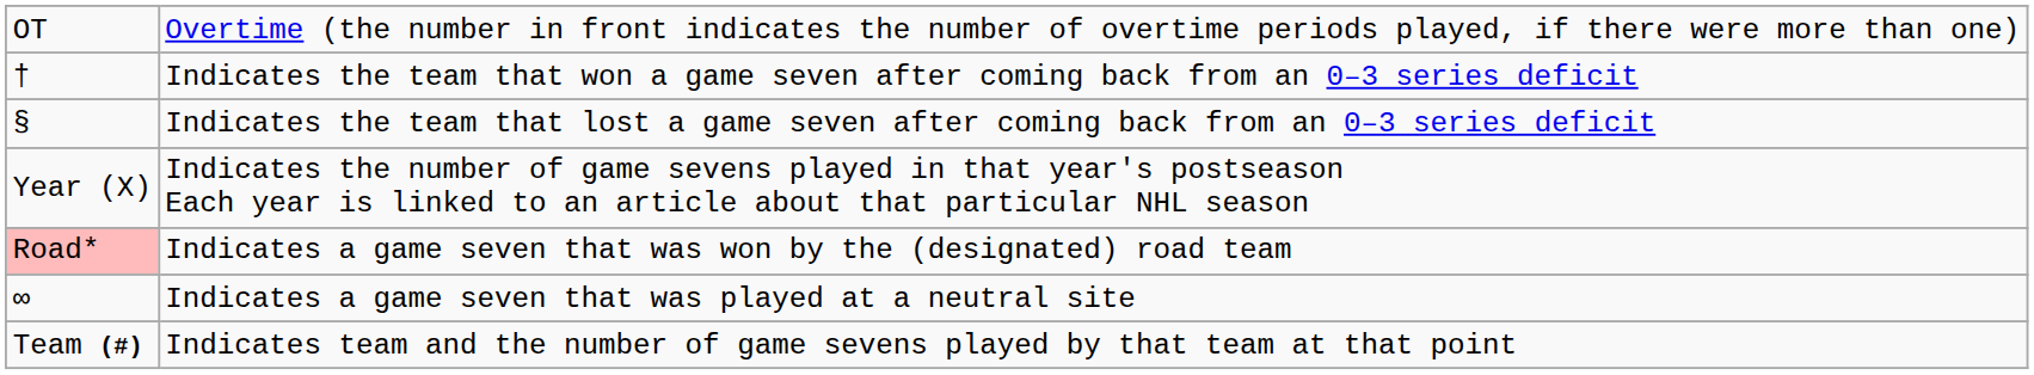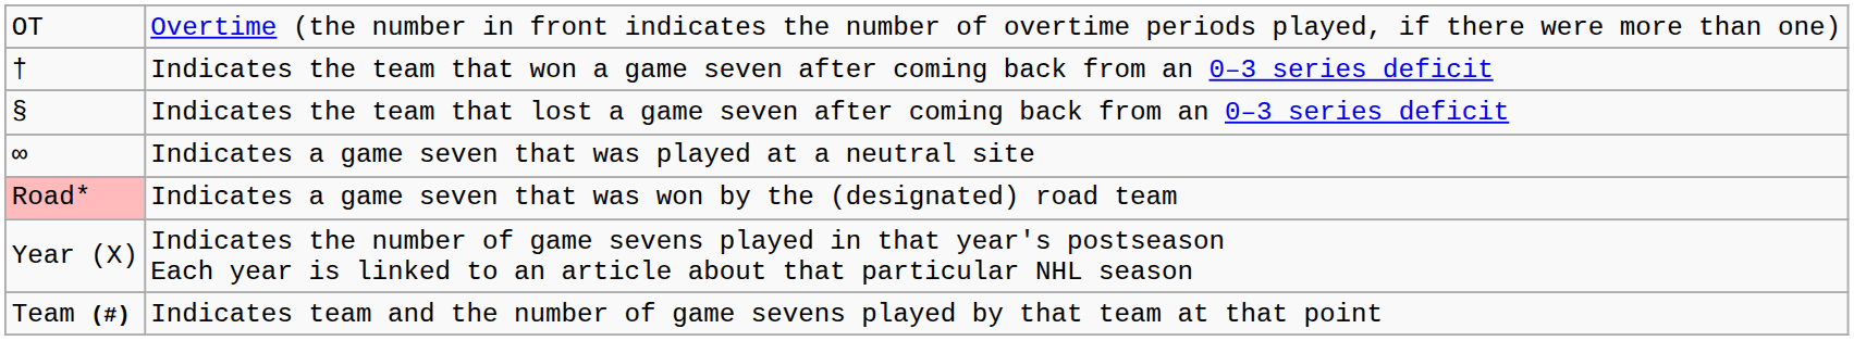rows swapped: ∞ <-> Year (X)
